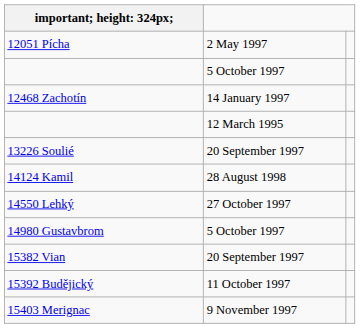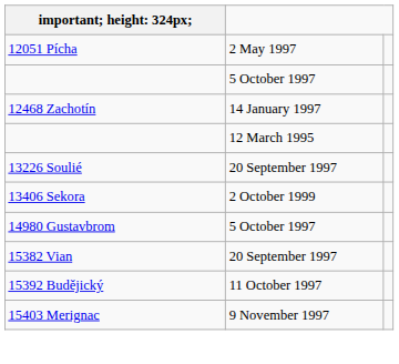+ row: 13406 Sekora | 2 October 1999
- row: 14124 Kamil | 28 August 1998
- row: 14550 Lehký | 27 October 1997
